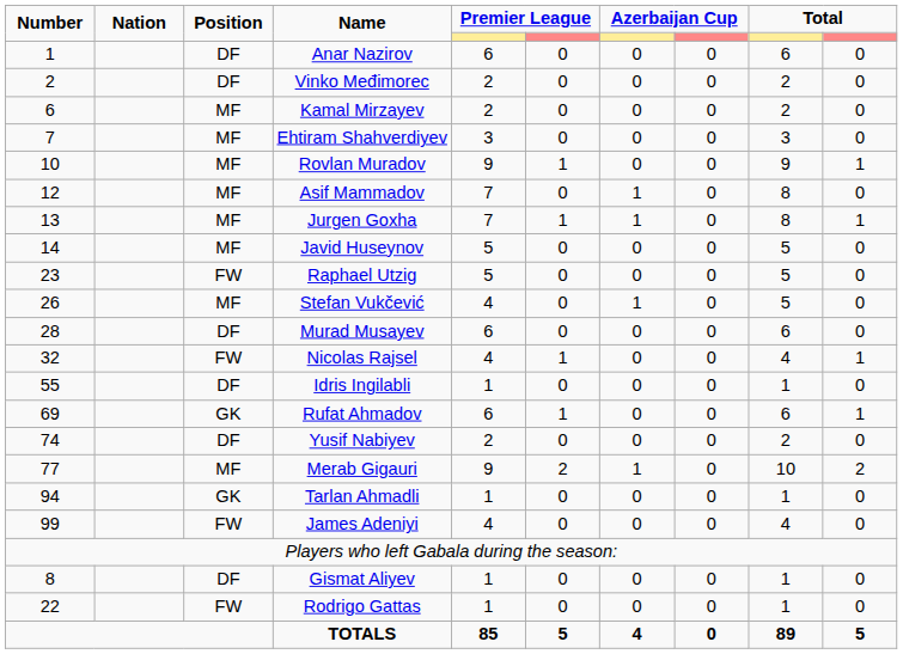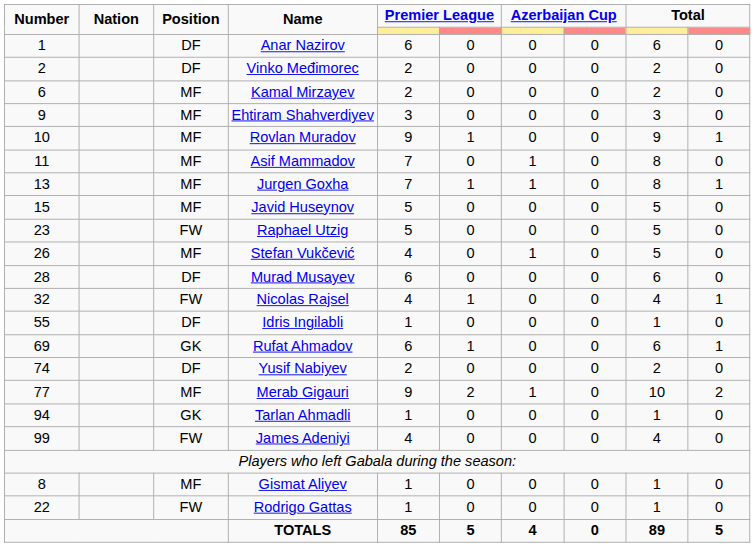Ehtiram Shahverdiyev | Number: 7 -> 9
Asif Mammadov | Number: 12 -> 11
Javid Huseynov | Number: 14 -> 15
Gismat Aliyev | Position: DF -> MF
